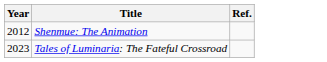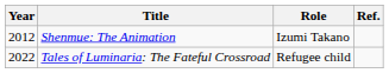+ column: Role | Izumi Takano | Refugee child
Tales of Luminaria: The Fateful Crossroad | Year: 2023 -> 2022
